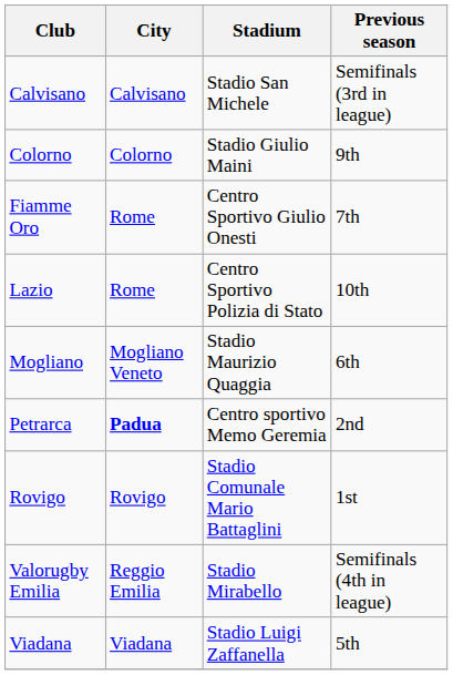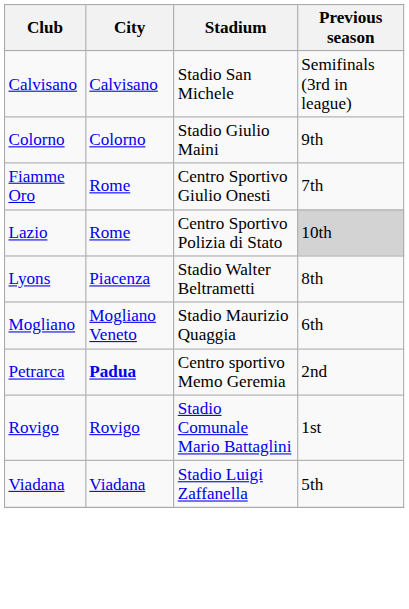Lazio | Previous season: no background -> lightgrey background
+ row: Lyons | Piacenza | Stadio Walter Beltrametti | 8th
- row: Valorugby Emilia | Reggio Emilia | Stadio Mirabello | Semifinals (4th in league)
